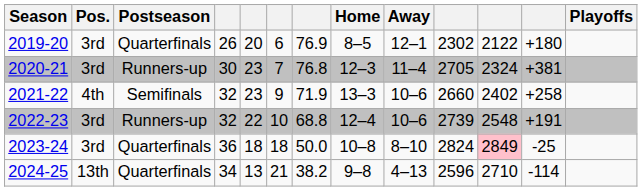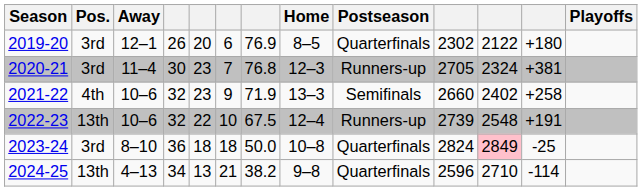columns swapped: Postseason <-> Away
2022-23 | Pos.: 3rd -> 13th
2022-23 | column 7: 68.8 -> 67.5
